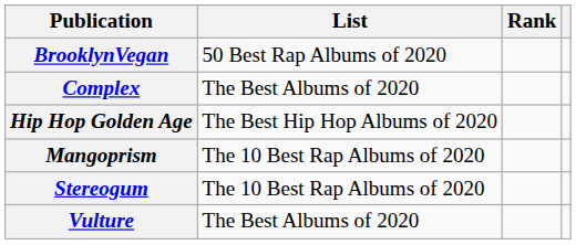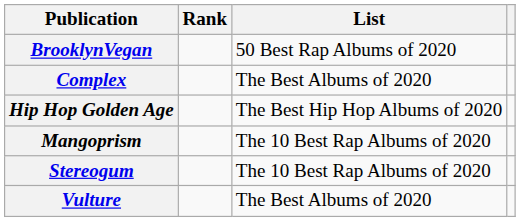columns swapped: List <-> Rank
